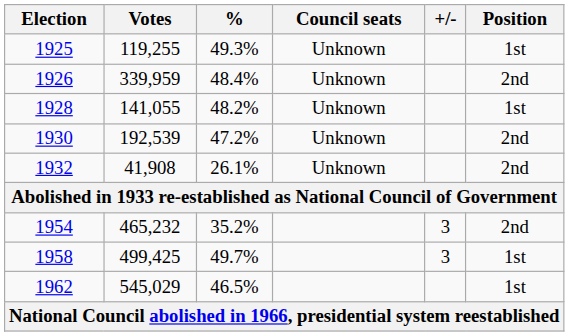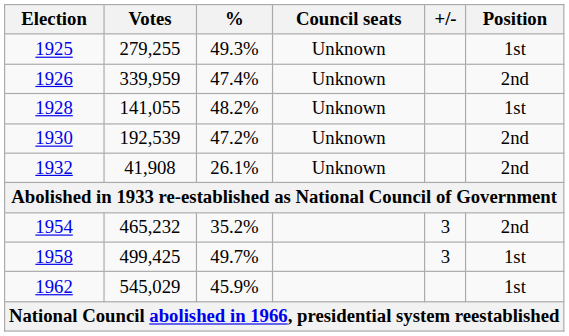1925 | Votes: 119,255 -> 279,255
1926 | %: 48.4% -> 47.4%
1962 | %: 46.5% -> 45.9%
